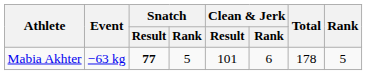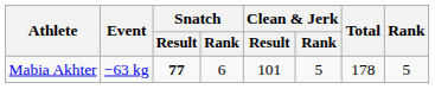Mabia Akhter | Snatch / Rank: 5 -> 6
Mabia Akhter | Clean & Jerk / Rank: 6 -> 5
